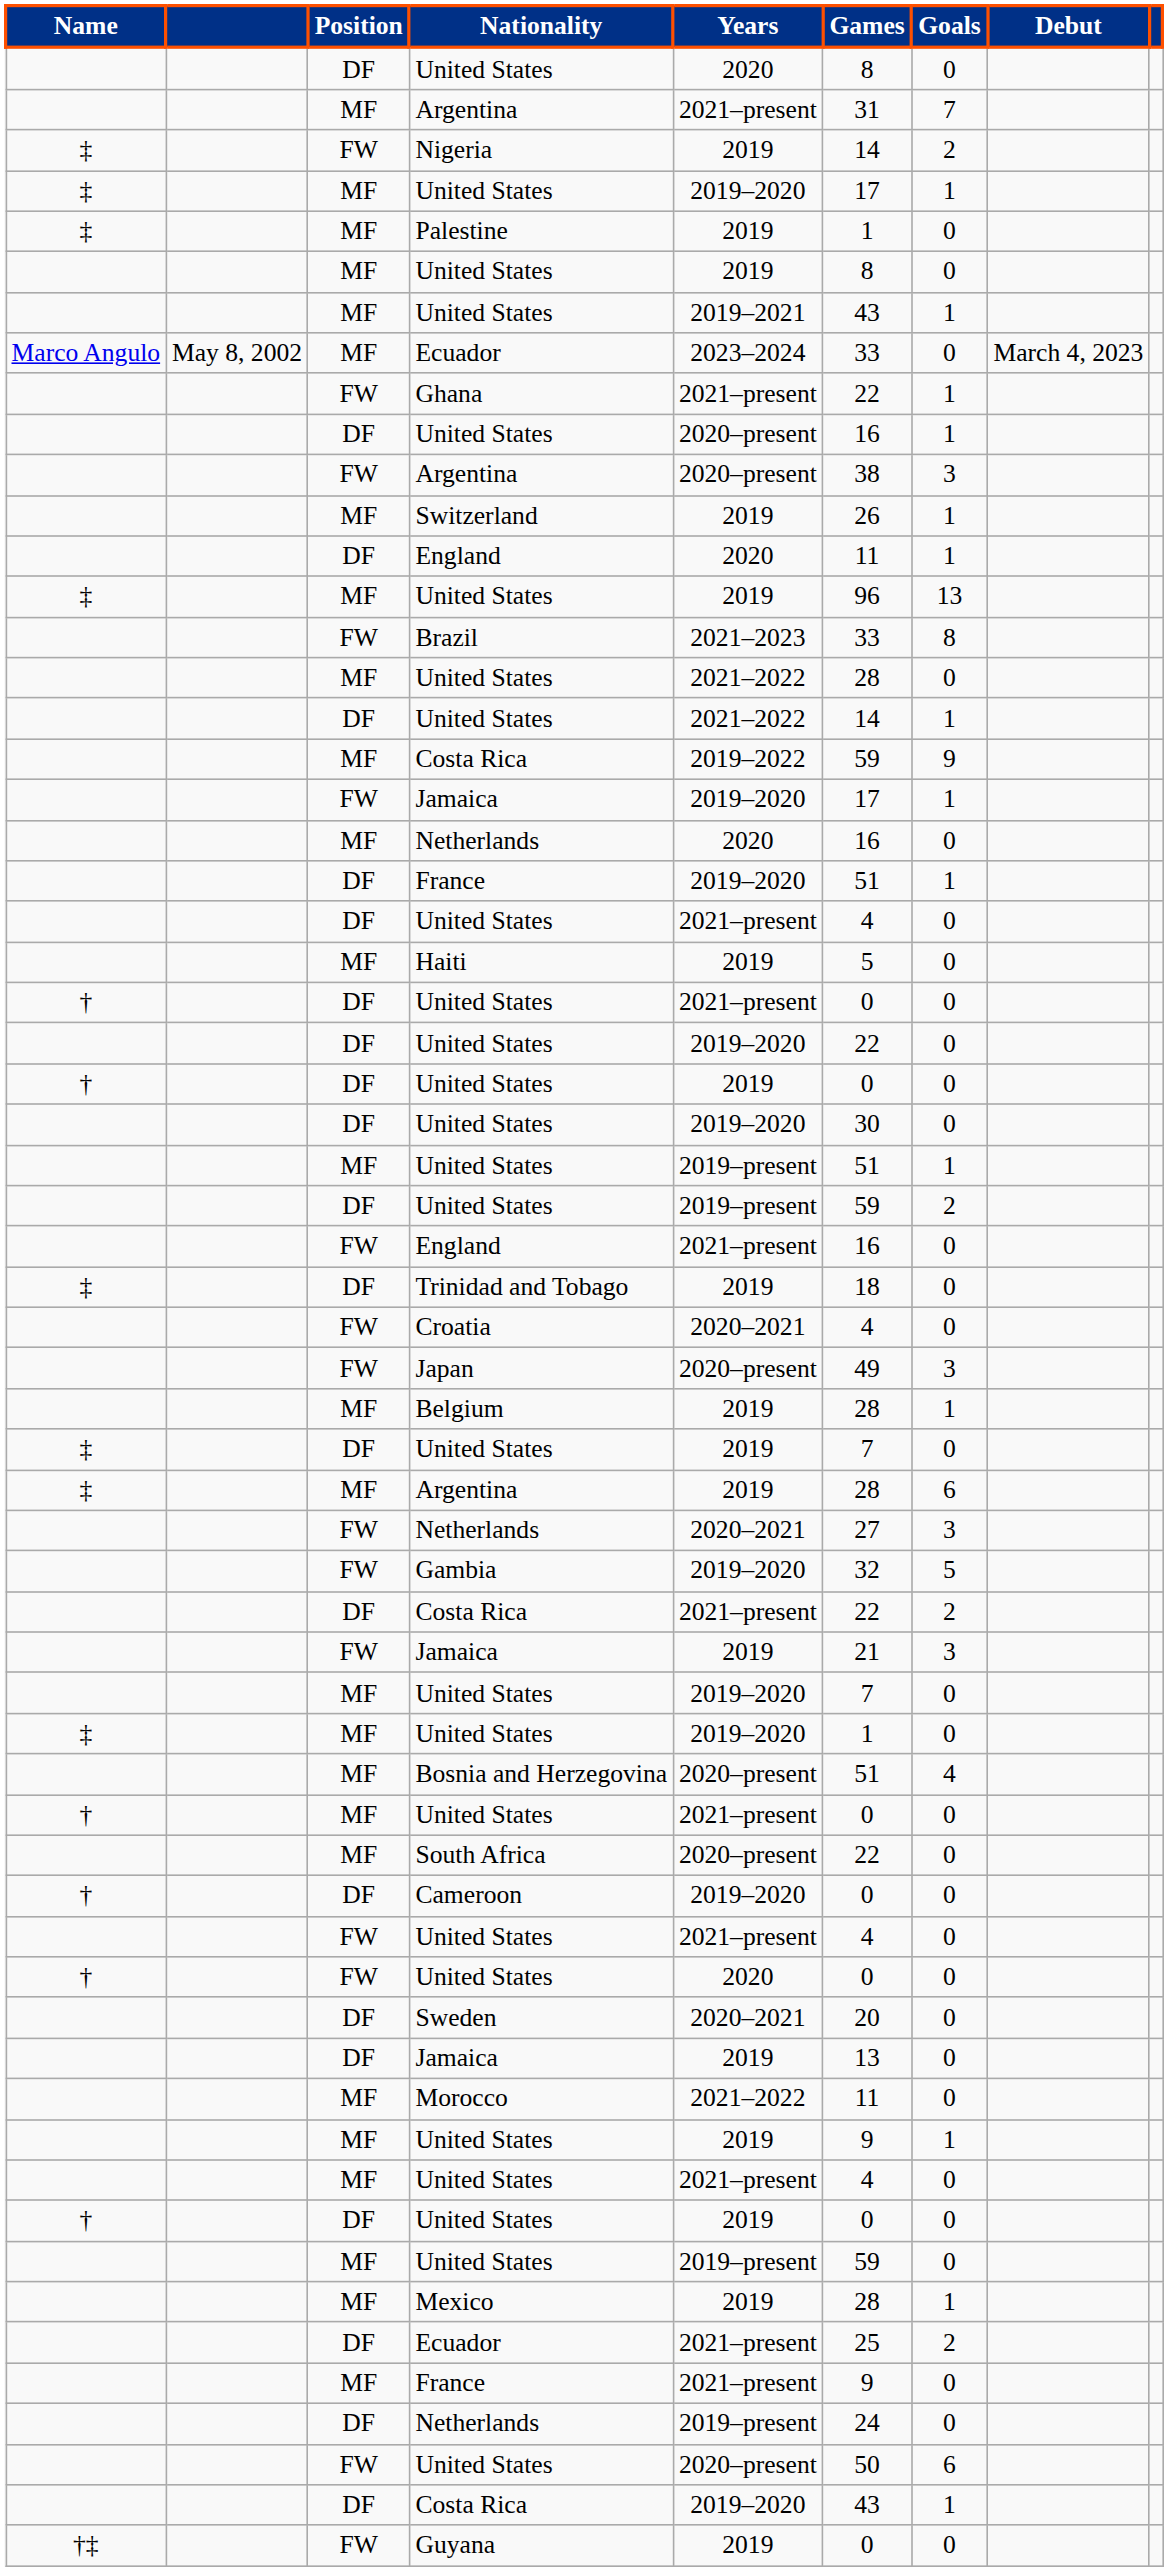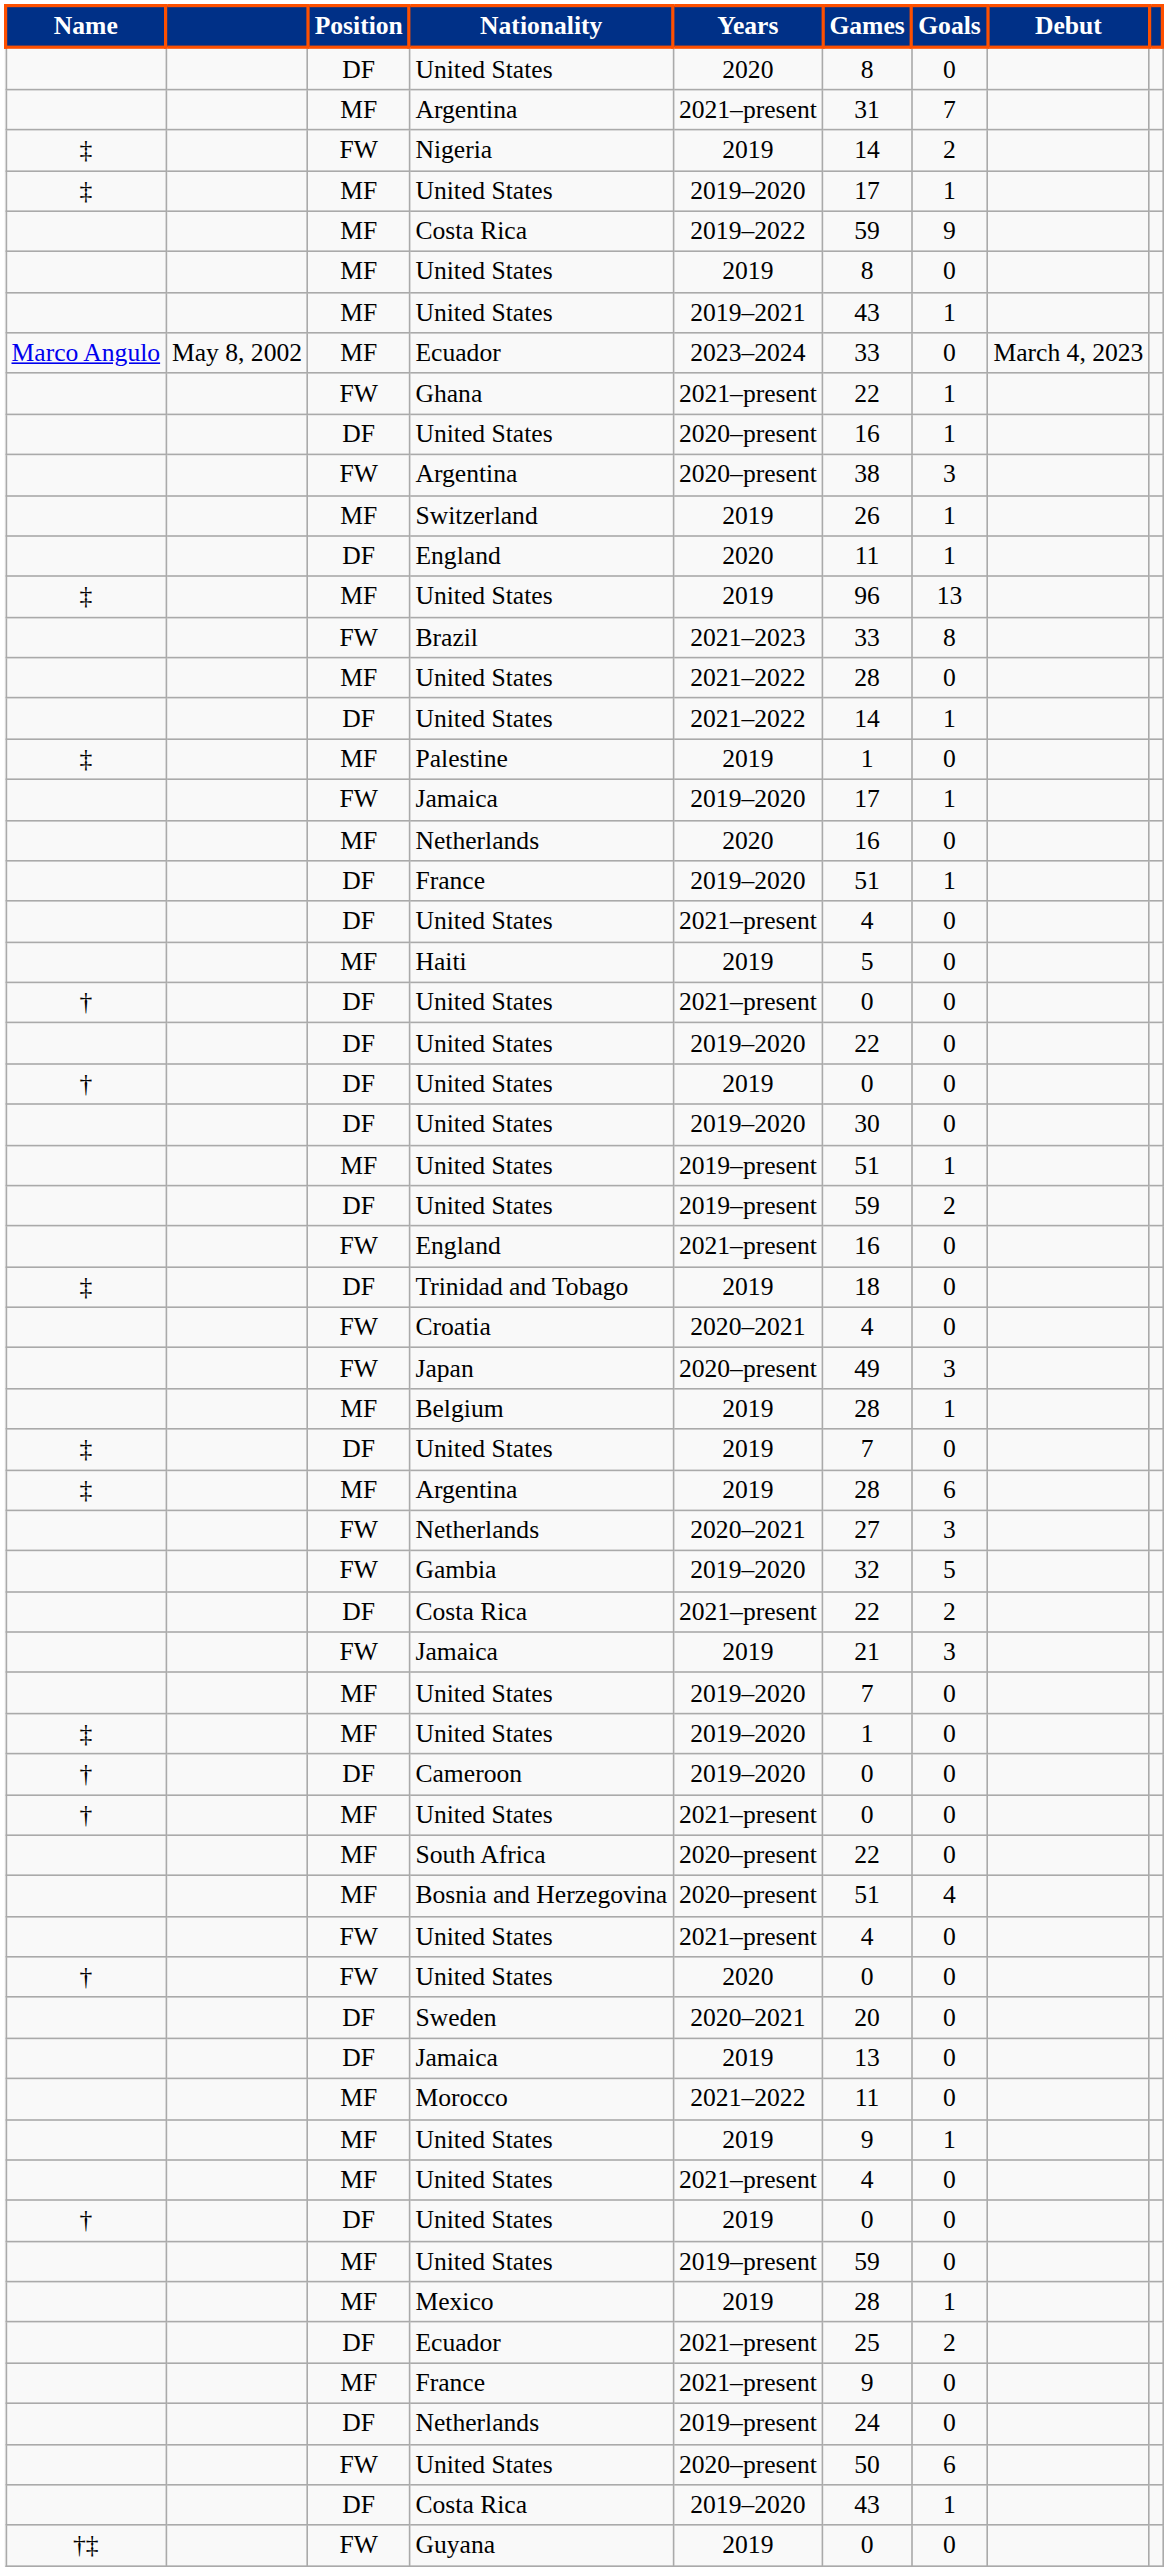rows swapped: Palestine <-> MF / Costa Rica
rows swapped: Bosnia and Herzegovina <-> Cameroon
